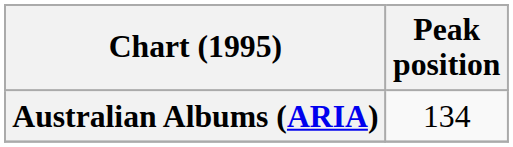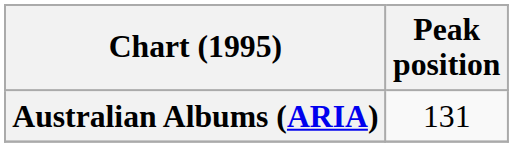Australian Albums (ARIA) | Peak position: 134 -> 131
